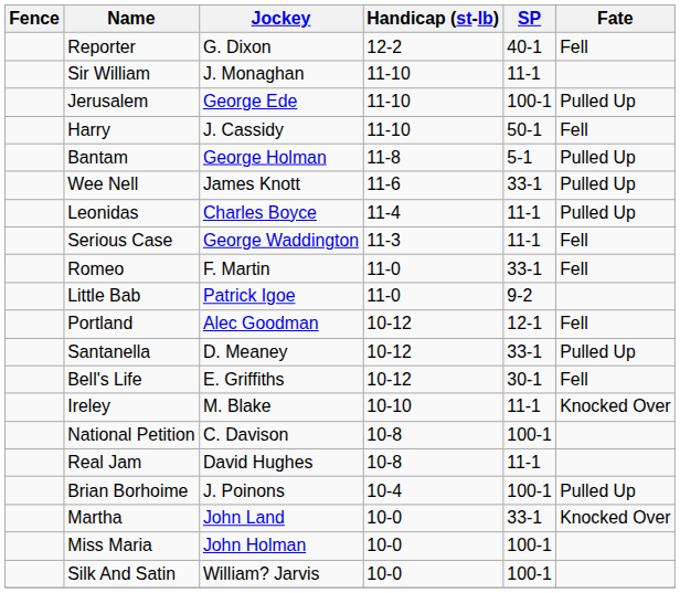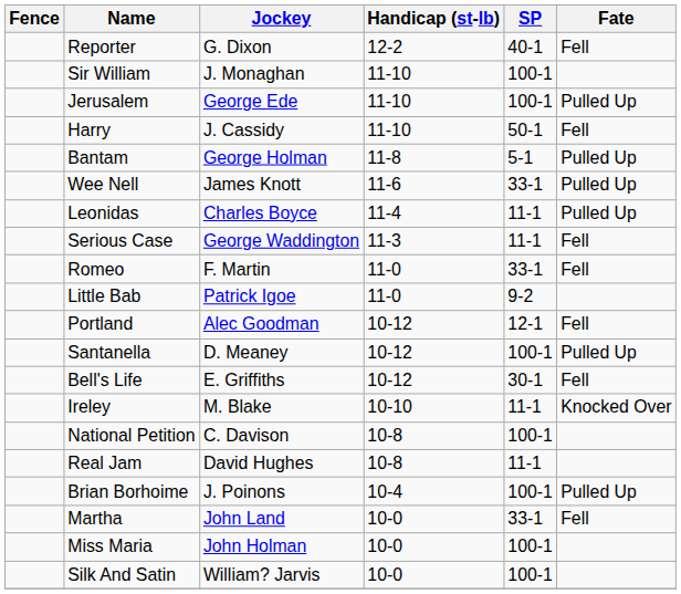Sir William | SP: 11-1 -> 100-1
Santanella | SP: 33-1 -> 100-1
Martha | Fate: Knocked Over -> Fell
